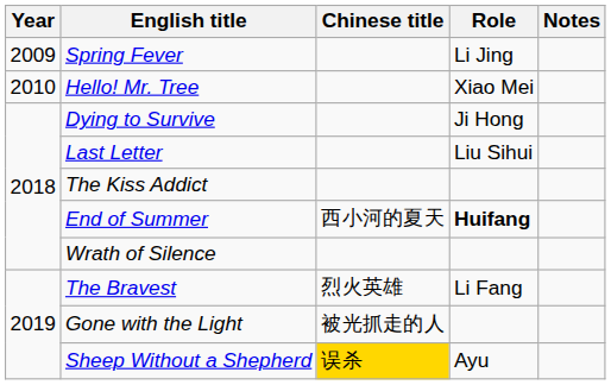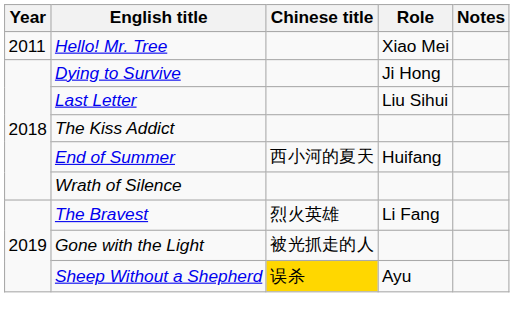- row: 2009 | Spring Fever | Li Jing
Hello! Mr. Tree | Year: 2010 -> 2011
End of Summer | Role: bold -> normal
